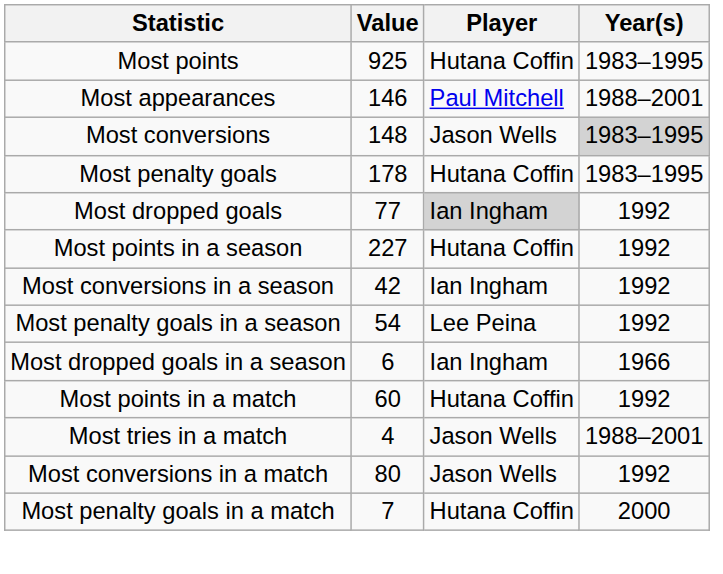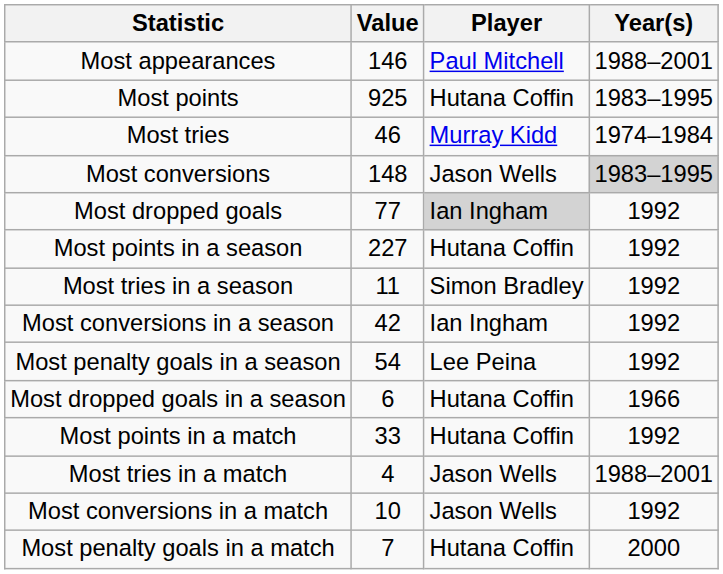rows swapped: Most appearances <-> Most points
+ row: Most tries | 46 | Murray Kidd | 1974–1984
- row: Most penalty goals | 178 | Hutana Coffin | 1983–1995
+ row: Most tries in a season | 11 | Simon Bradley | 1992
Most dropped goals in a season | Player: Ian Ingham -> Hutana Coffin
Most points in a match | Value: 60 -> 33
Most conversions in a match | Value: 80 -> 10
